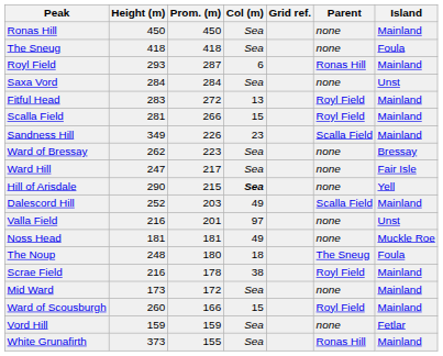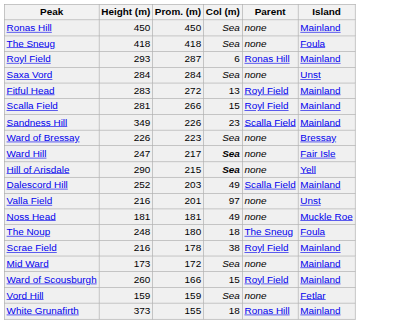- column: Grid ref.
Ward of Bressay | Height (m): 262 -> 226
Ward Hill | Col (m): normal -> bold
White Grunafirth | Col (m): Sea -> 18
